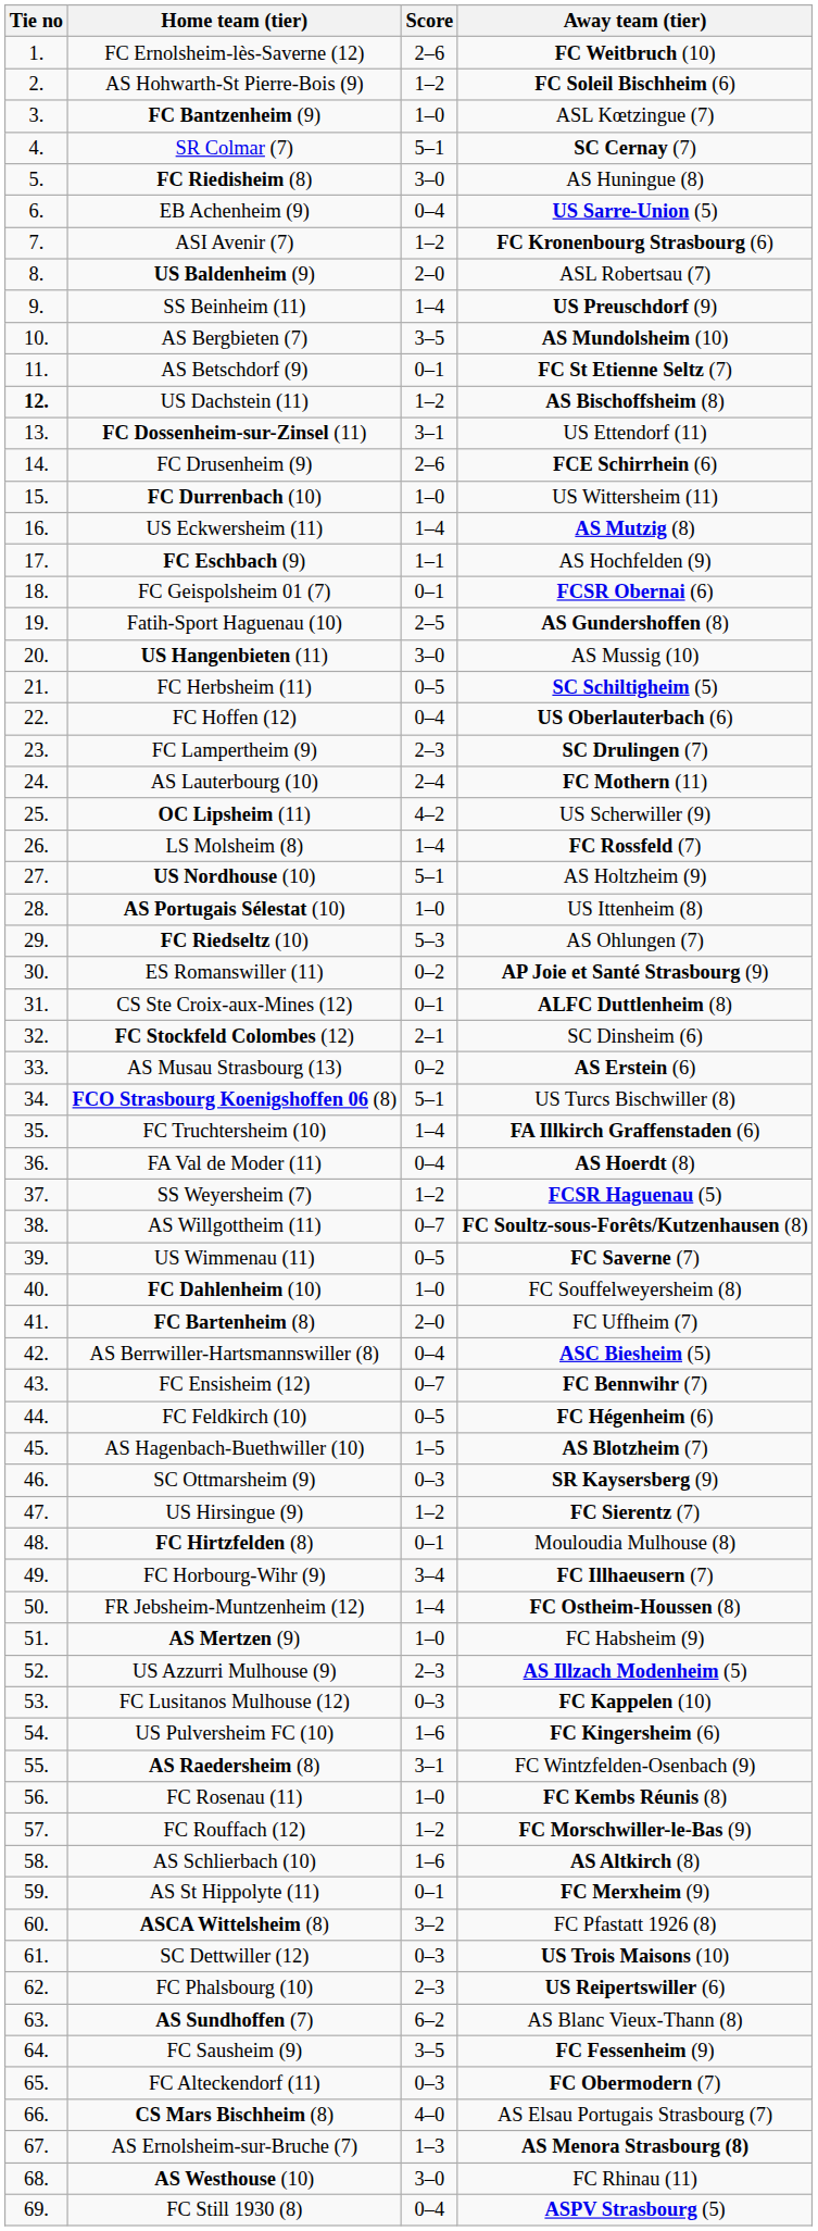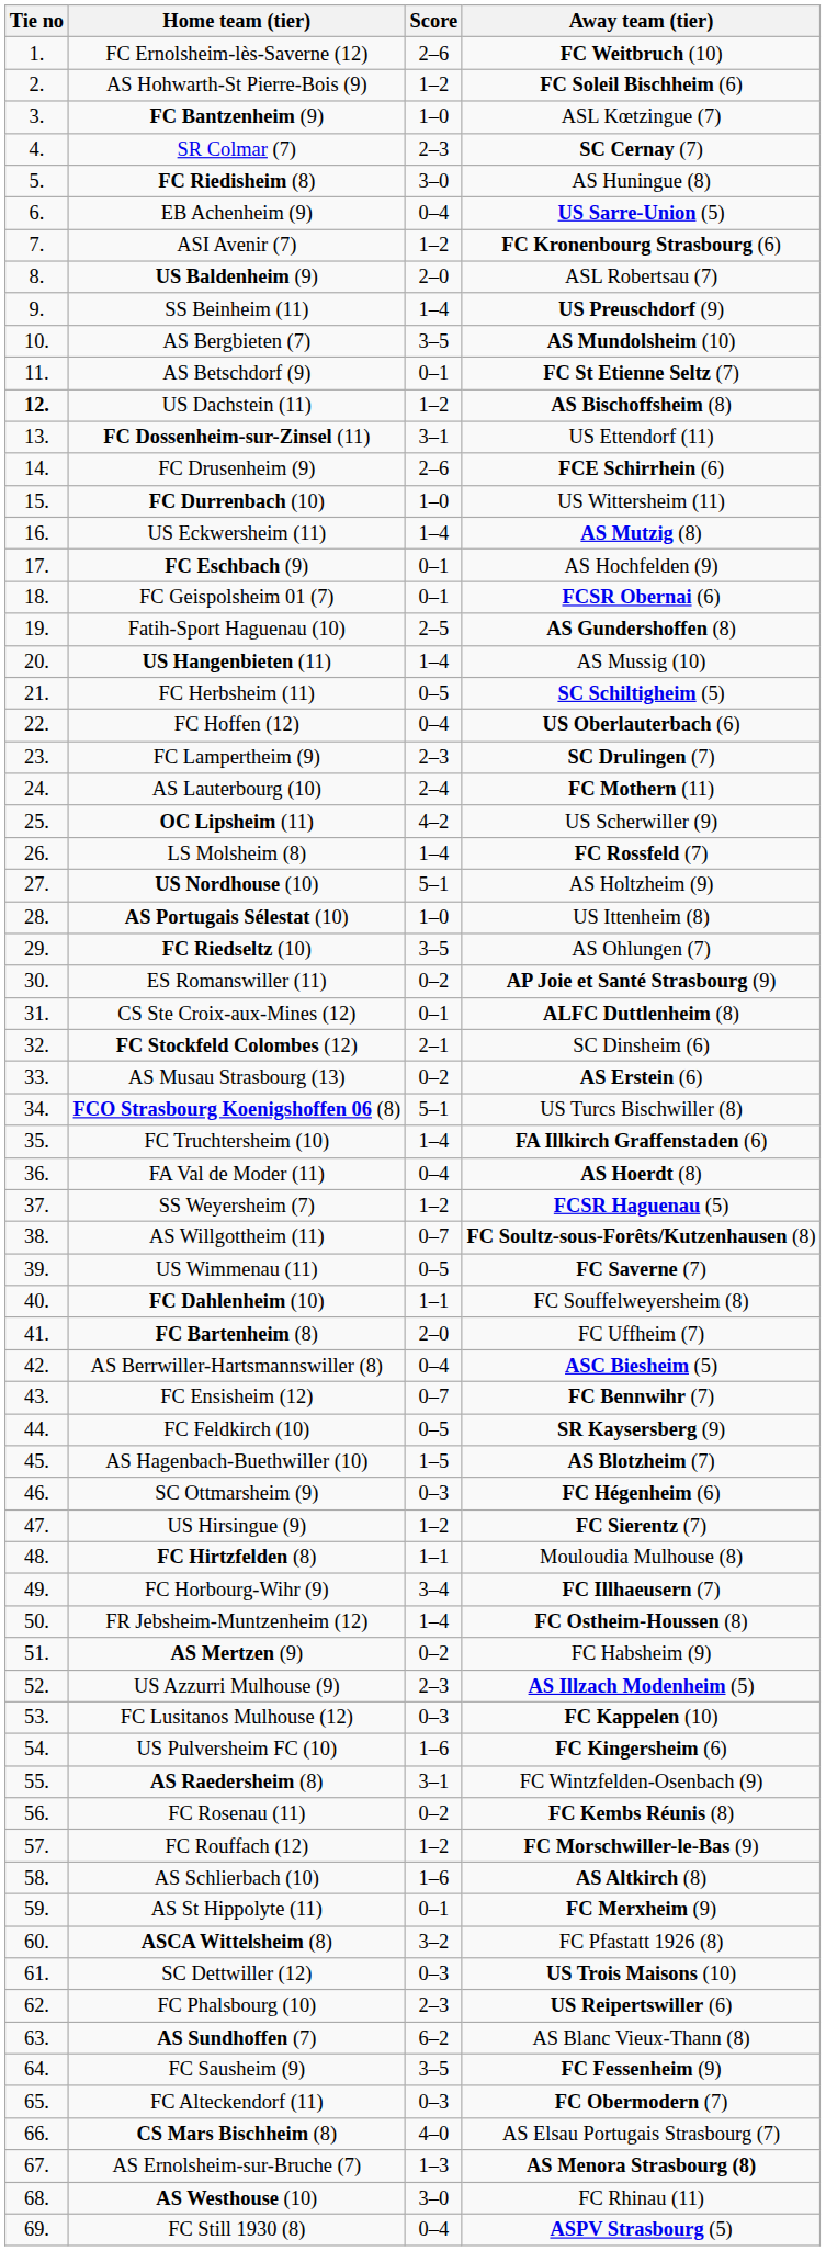SR Colmar (7) | Score: 5–1 -> 2–3
FC Eschbach (9) | Score: 1–1 -> 0–1
US Hangenbieten (11) | Score: 3–0 -> 1–4
FC Riedseltz (10) | Score: 5–3 -> 3–5
FC Dahlenheim (10) | Score: 1–0 -> 1–1
FC Feldkirch (10) | Away team (tier): FC Hégenheim (6) -> SR Kaysersberg (9)
SC Ottmarsheim (9) | Away team (tier): SR Kaysersberg (9) -> FC Hégenheim (6)
FC Hirtzfelden (8) | Score: 0–1 -> 1–1
AS Mertzen (9) | Score: 1–0 -> 0–2
FC Rosenau (11) | Score: 1–0 -> 0–2
